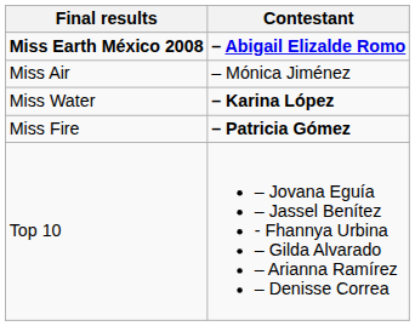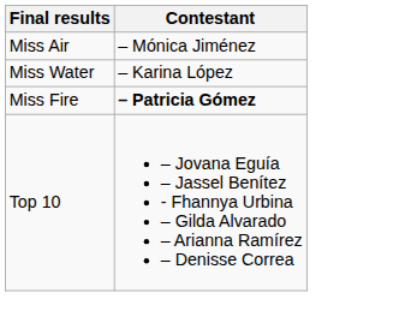- row: Miss Earth México 2008 | – Abigail Elizalde Romo
Miss Water | Contestant: bold -> normal
